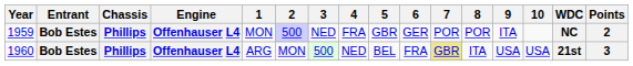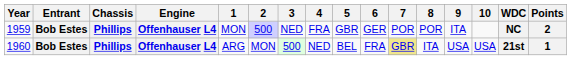1960 | Points: 3 -> 1
